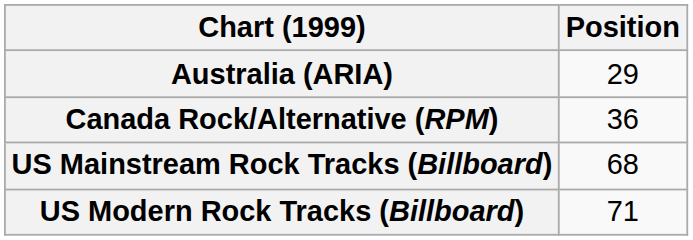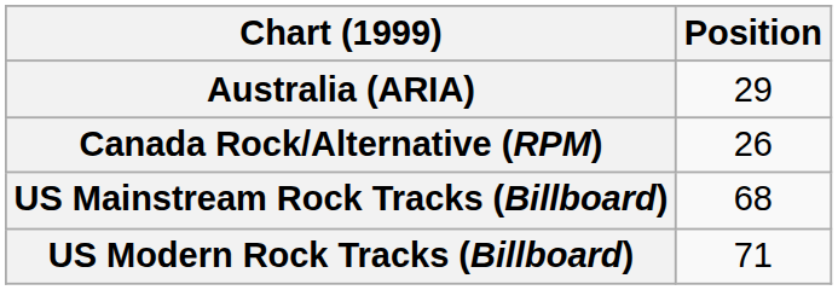Canada Rock/Alternative (RPM) | Position: 36 -> 26
